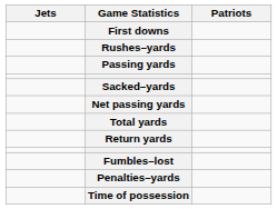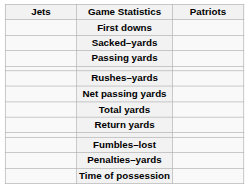rows swapped: Rushes–yards <-> Sacked–yards
